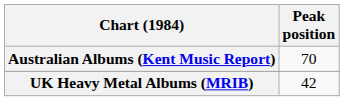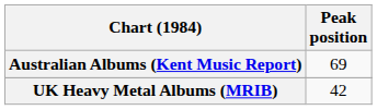Australian Albums (Kent Music Report) | Peak position: 70 -> 69
